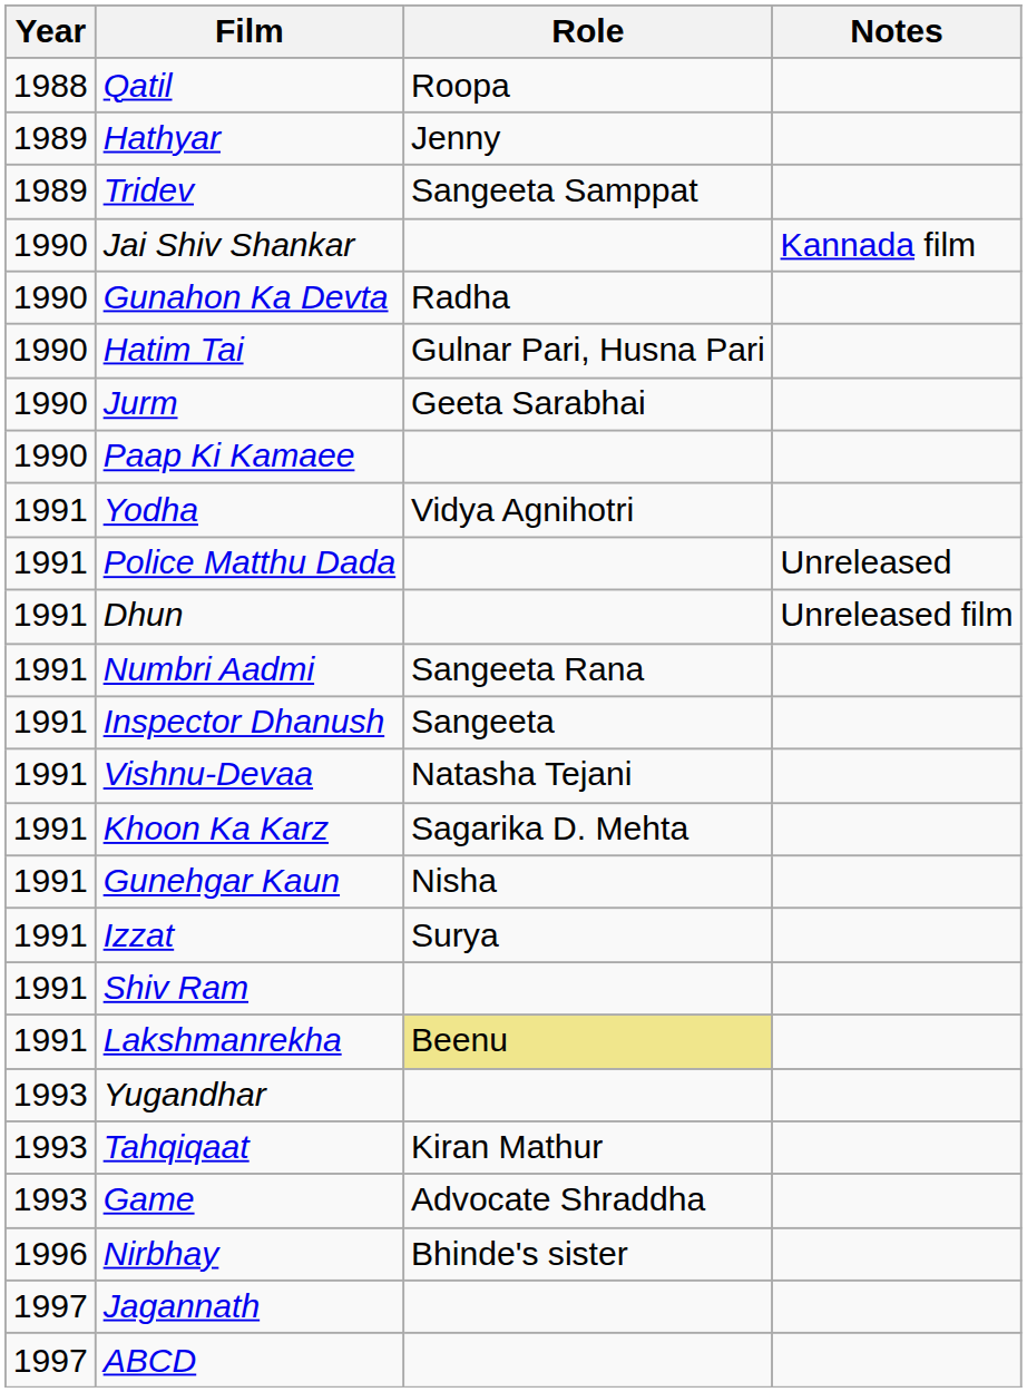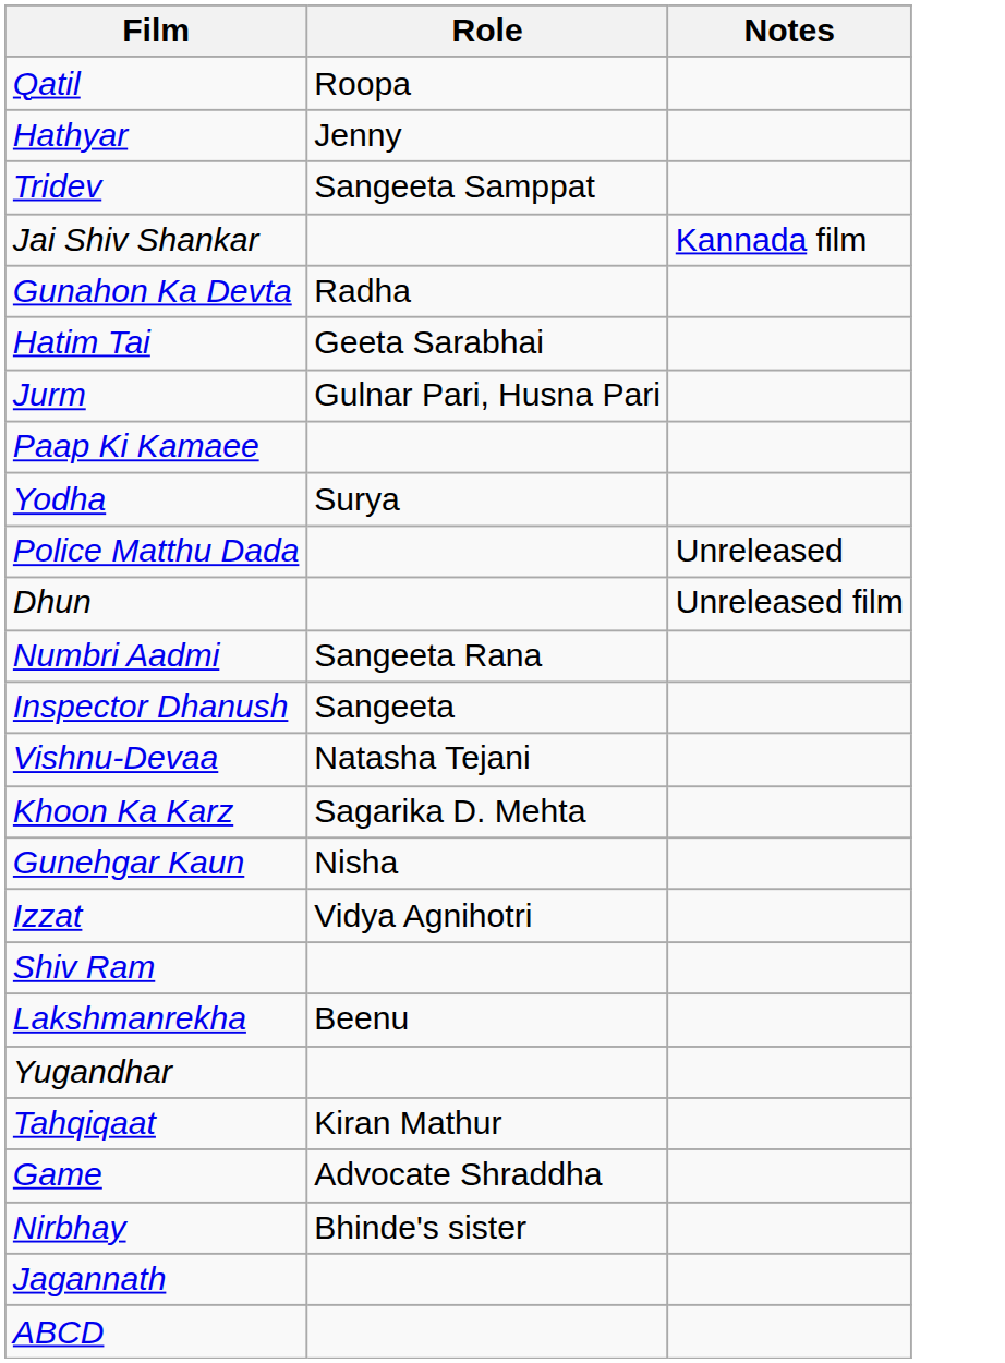- column: Year | 1988 | 1989 | 1989 | 1990 | 1990 | 1990 | 1990 | 1990 | 1991 | 1991 | 1991 | 1991 | 1991 | 1991 | 1991 | 1991 | 1991 | 1991 | 1991 | 1993 | 1993 | 1993 | 1996 | 1997 | 1997
Hatim Tai | Role: Gulnar Pari, Husna Pari -> Geeta Sarabhai
Jurm | Role: Geeta Sarabhai -> Gulnar Pari, Husna Pari
Yodha | Role: Vidya Agnihotri -> Surya
Izzat | Role: Surya -> Vidya Agnihotri
Lakshmanrekha | Role: khaki background -> no background
